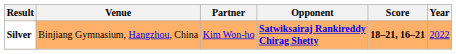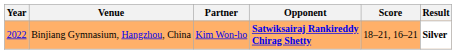columns swapped: Year <-> Result
Binjiang Gymnasium, Hangzhou, China | Score: bold -> normal
